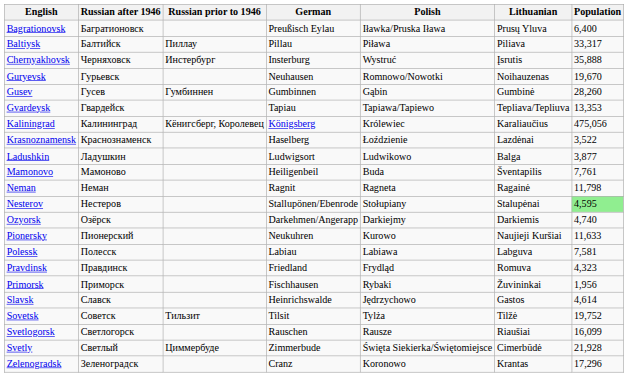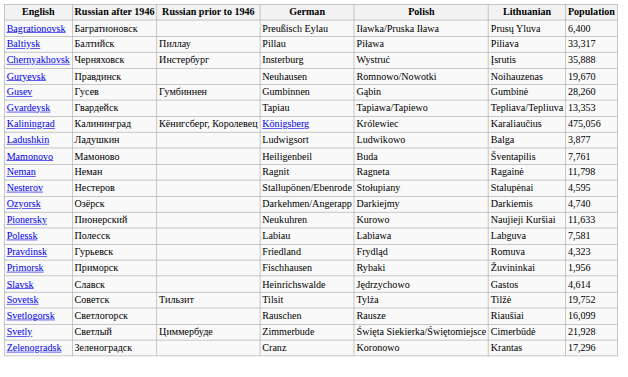Guryevsk | Russian after 1946: Гурьевск -> Правдинск
- row: Krasnoznamensk | Краснознаменск | Haselberg | Łoździenie | Lazdėnai | 3,522
Nesterov | Population: lightgreen background -> no background
Pravdinsk | Russian after 1946: Правдинск -> Гурьевск
